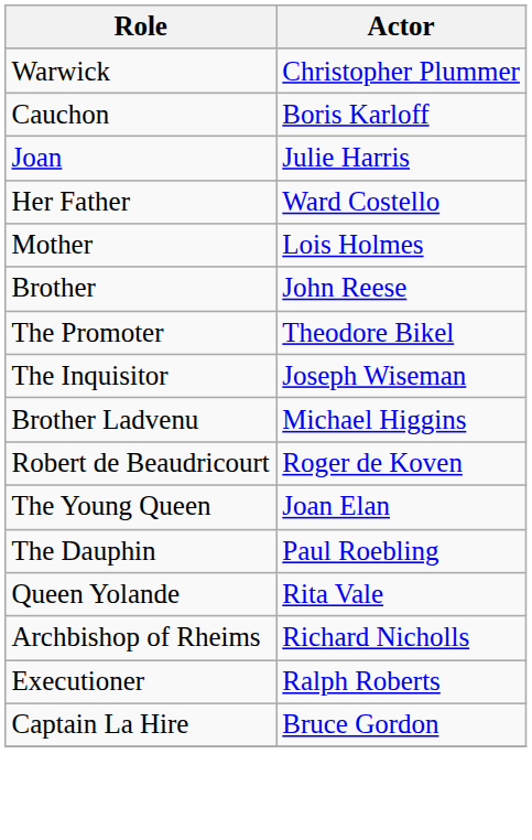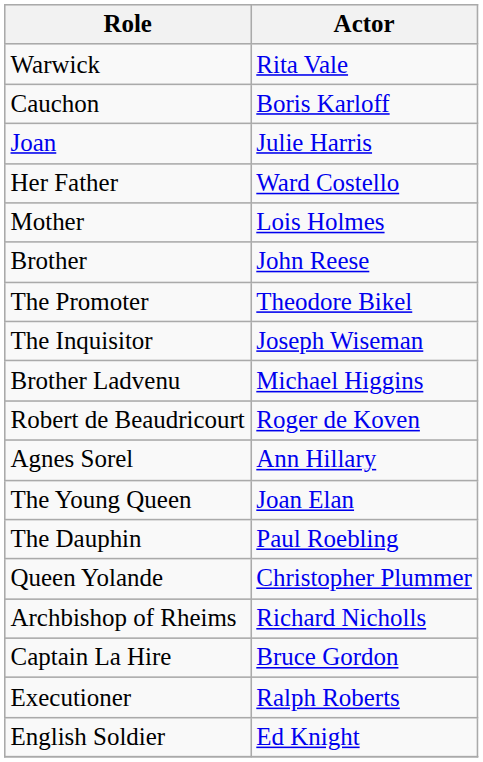Warwick | Actor: Christopher Plummer -> Rita Vale
+ row: Agnes Sorel | Ann Hillary
Queen Yolande | Actor: Rita Vale -> Christopher Plummer
rows swapped: Captain La Hire <-> Executioner
+ row: English Soldier | Ed Knight
